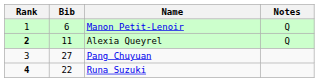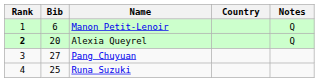+ column: Country
Alexia Queyrel | Bib: 11 -> 20
Runa Suzuki | Rank: bold -> normal
Runa Suzuki | Bib: 22 -> 25
